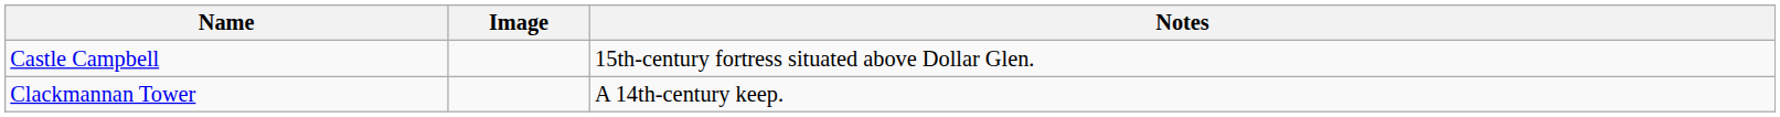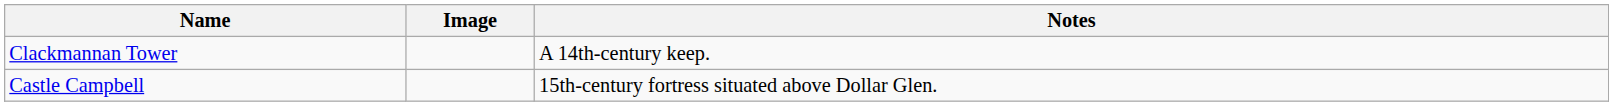rows swapped: Castle Campbell <-> Clackmannan Tower
